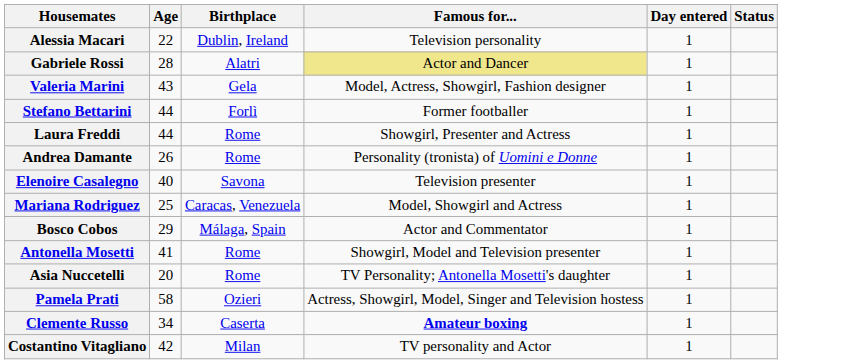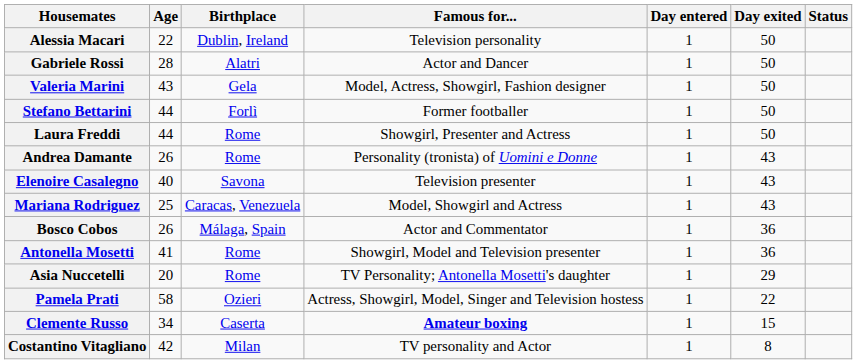+ column: Day exited | 50 | 50 | 50 | 50 | 50 | 43 | 43 | 43 | 36 | 36 | 29 | 22 | 15 | 8
Gabriele Rossi | Famous for...: khaki background -> no background
Bosco Cobos | Age: 29 -> 26
